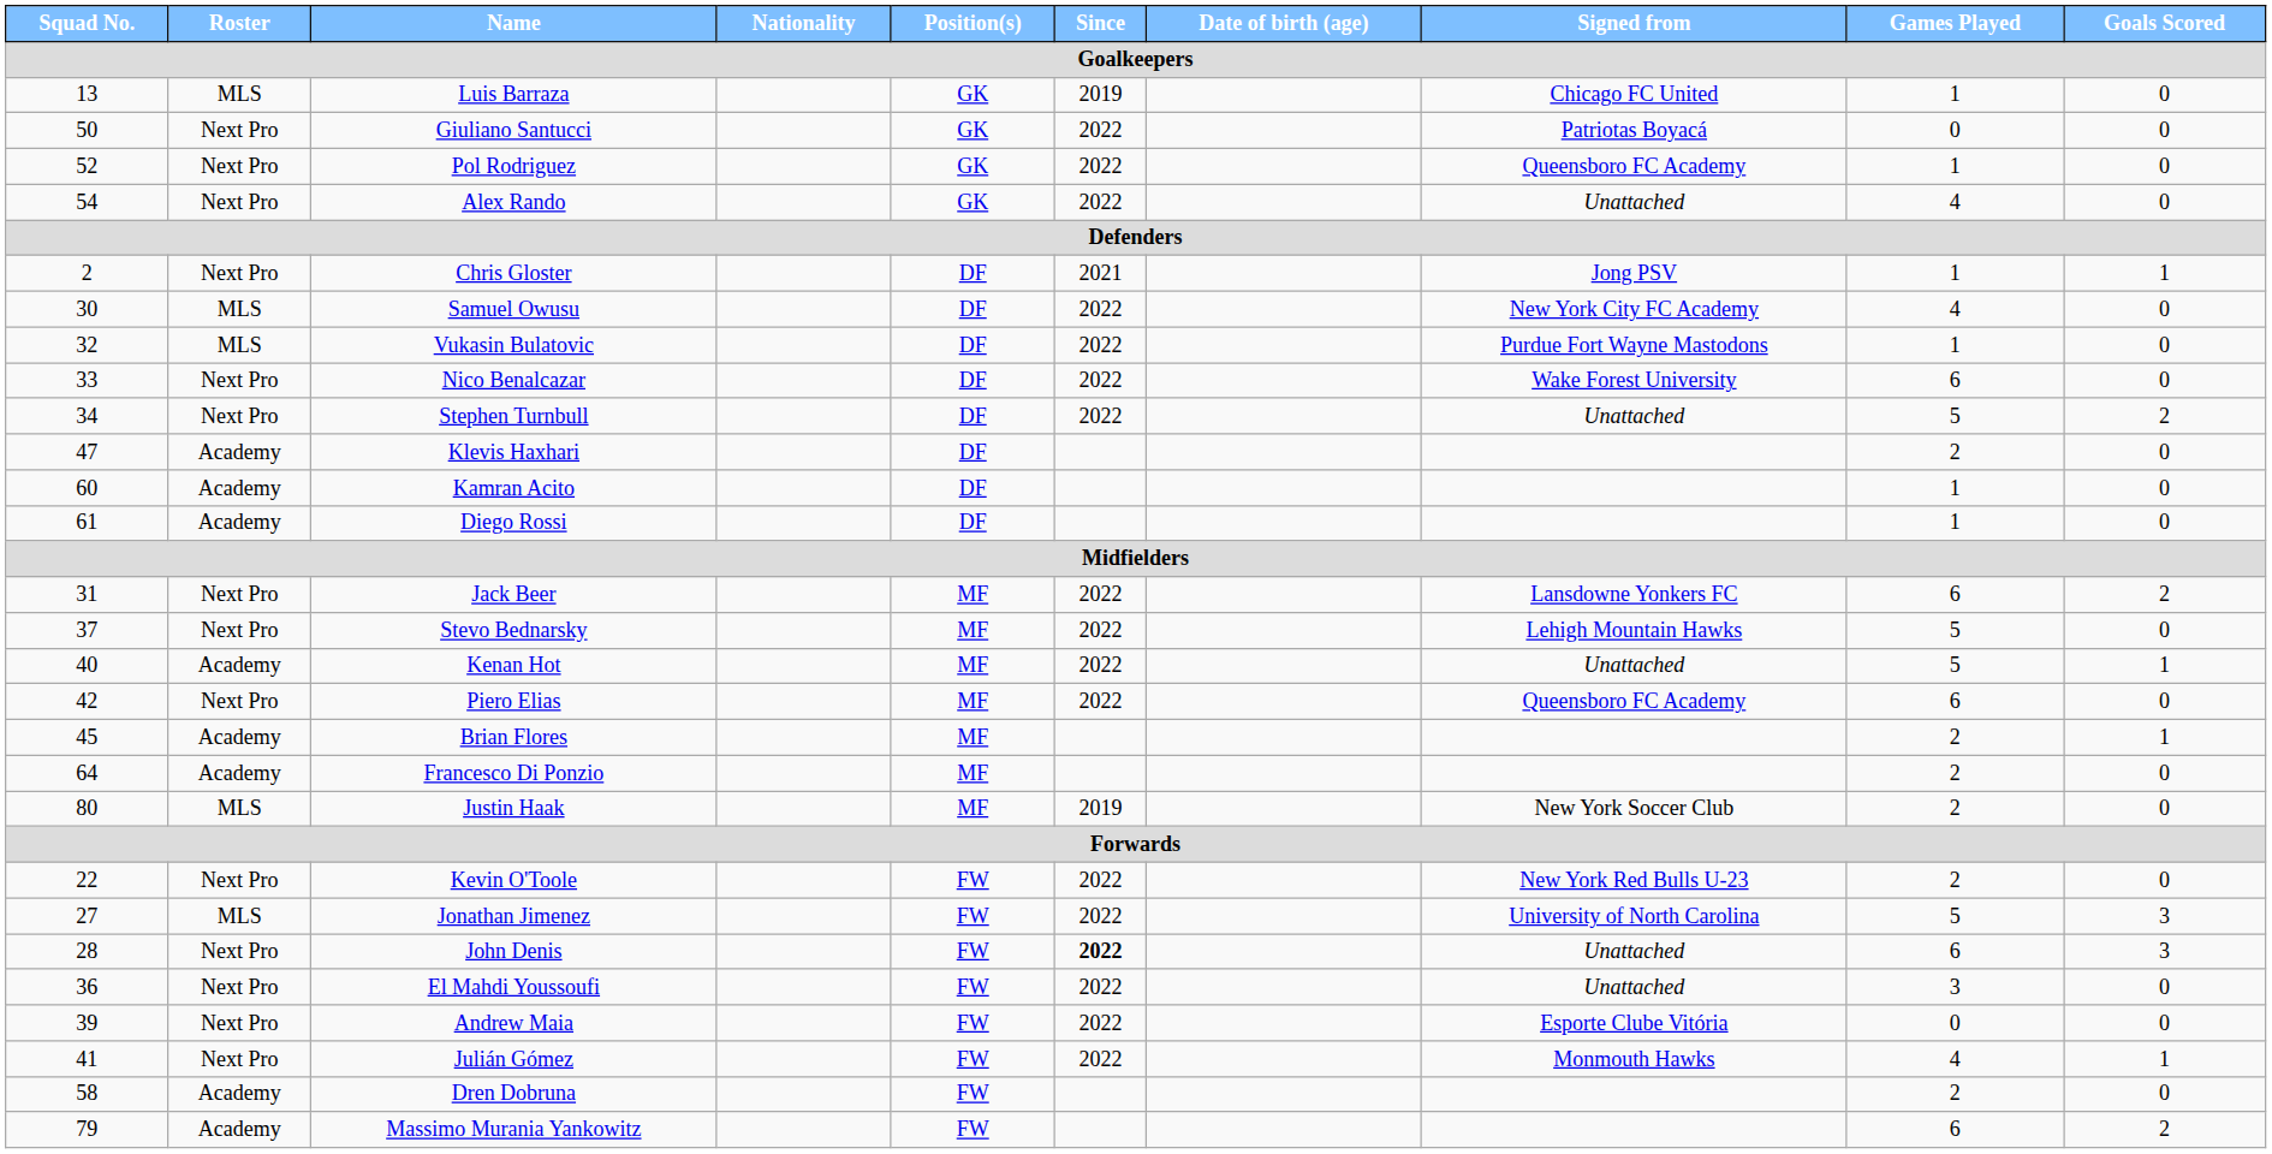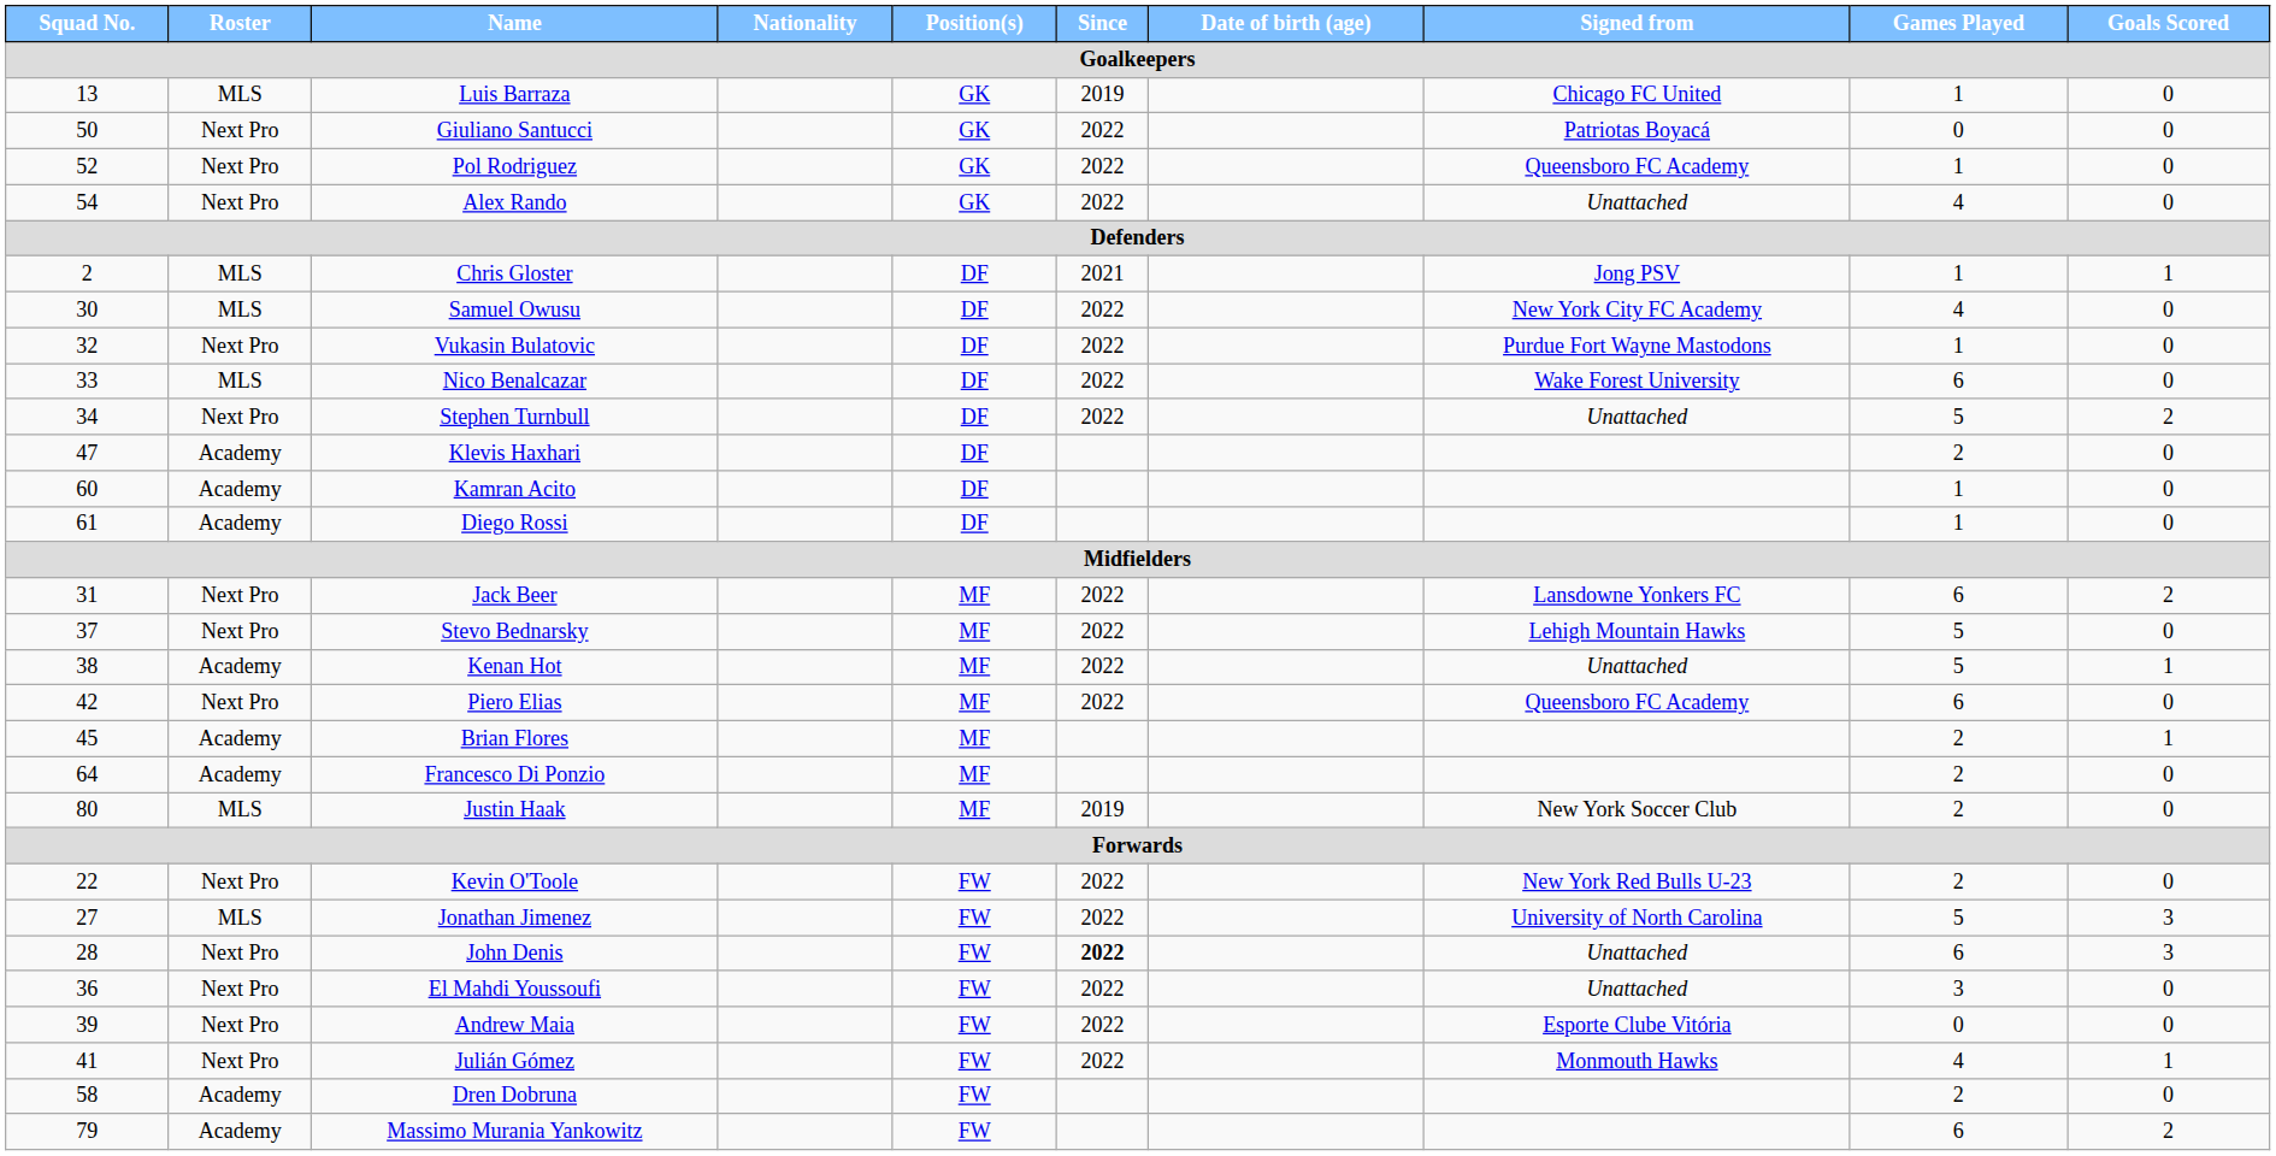Chris Gloster | Roster: Next Pro -> MLS
Vukasin Bulatovic | Roster: MLS -> Next Pro
Nico Benalcazar | Roster: Next Pro -> MLS
Kenan Hot | Squad No.: 40 -> 38
